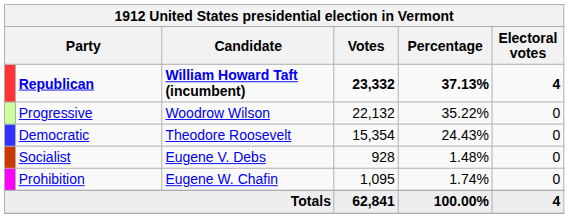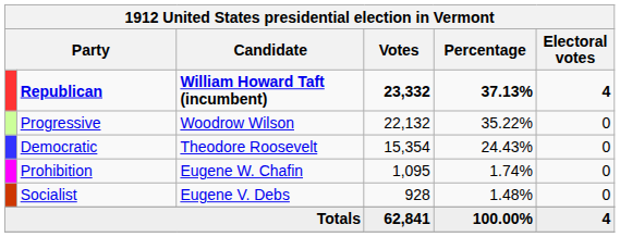rows swapped: Prohibition <-> Socialist
